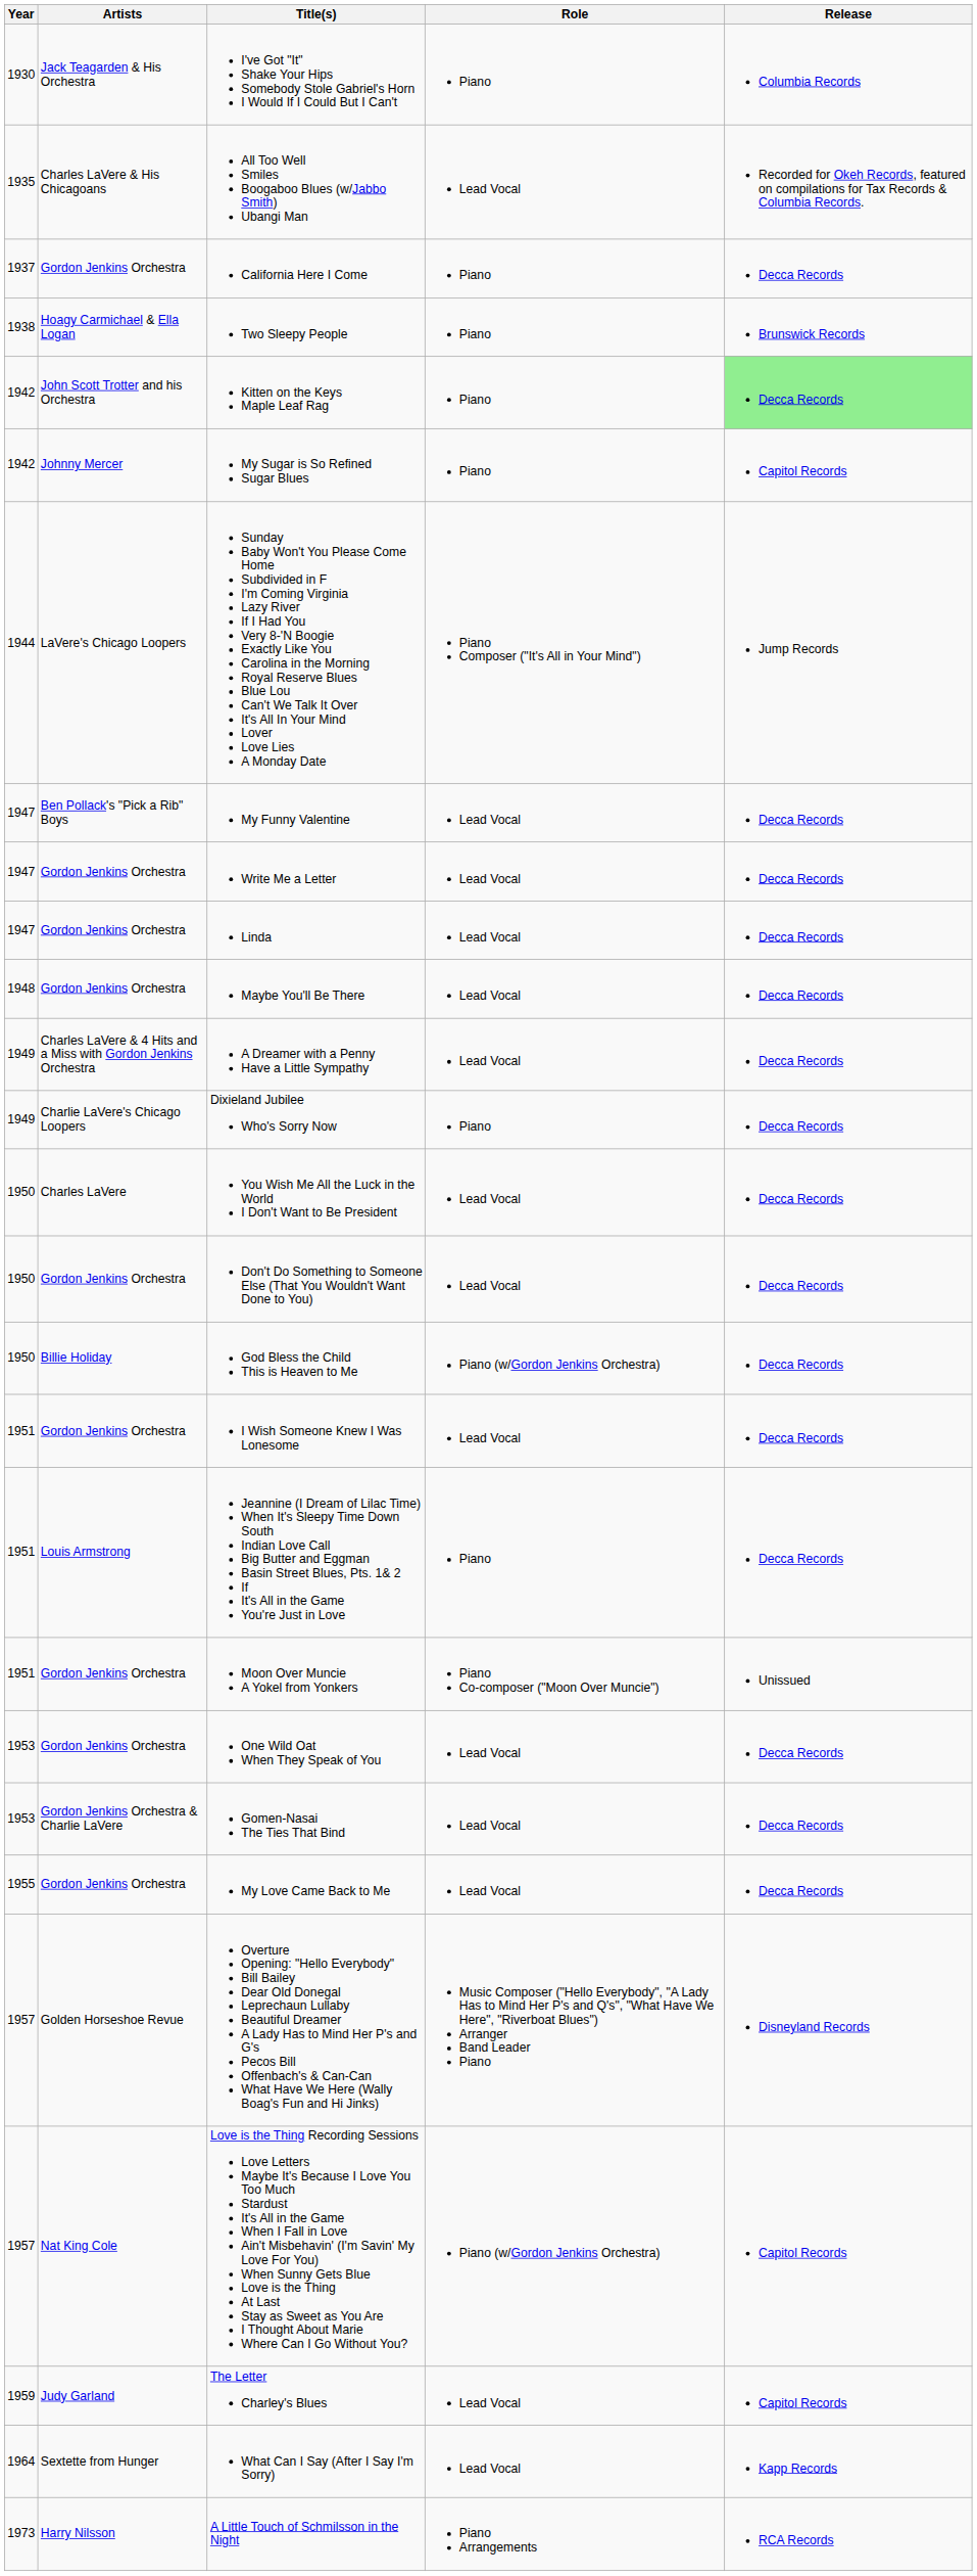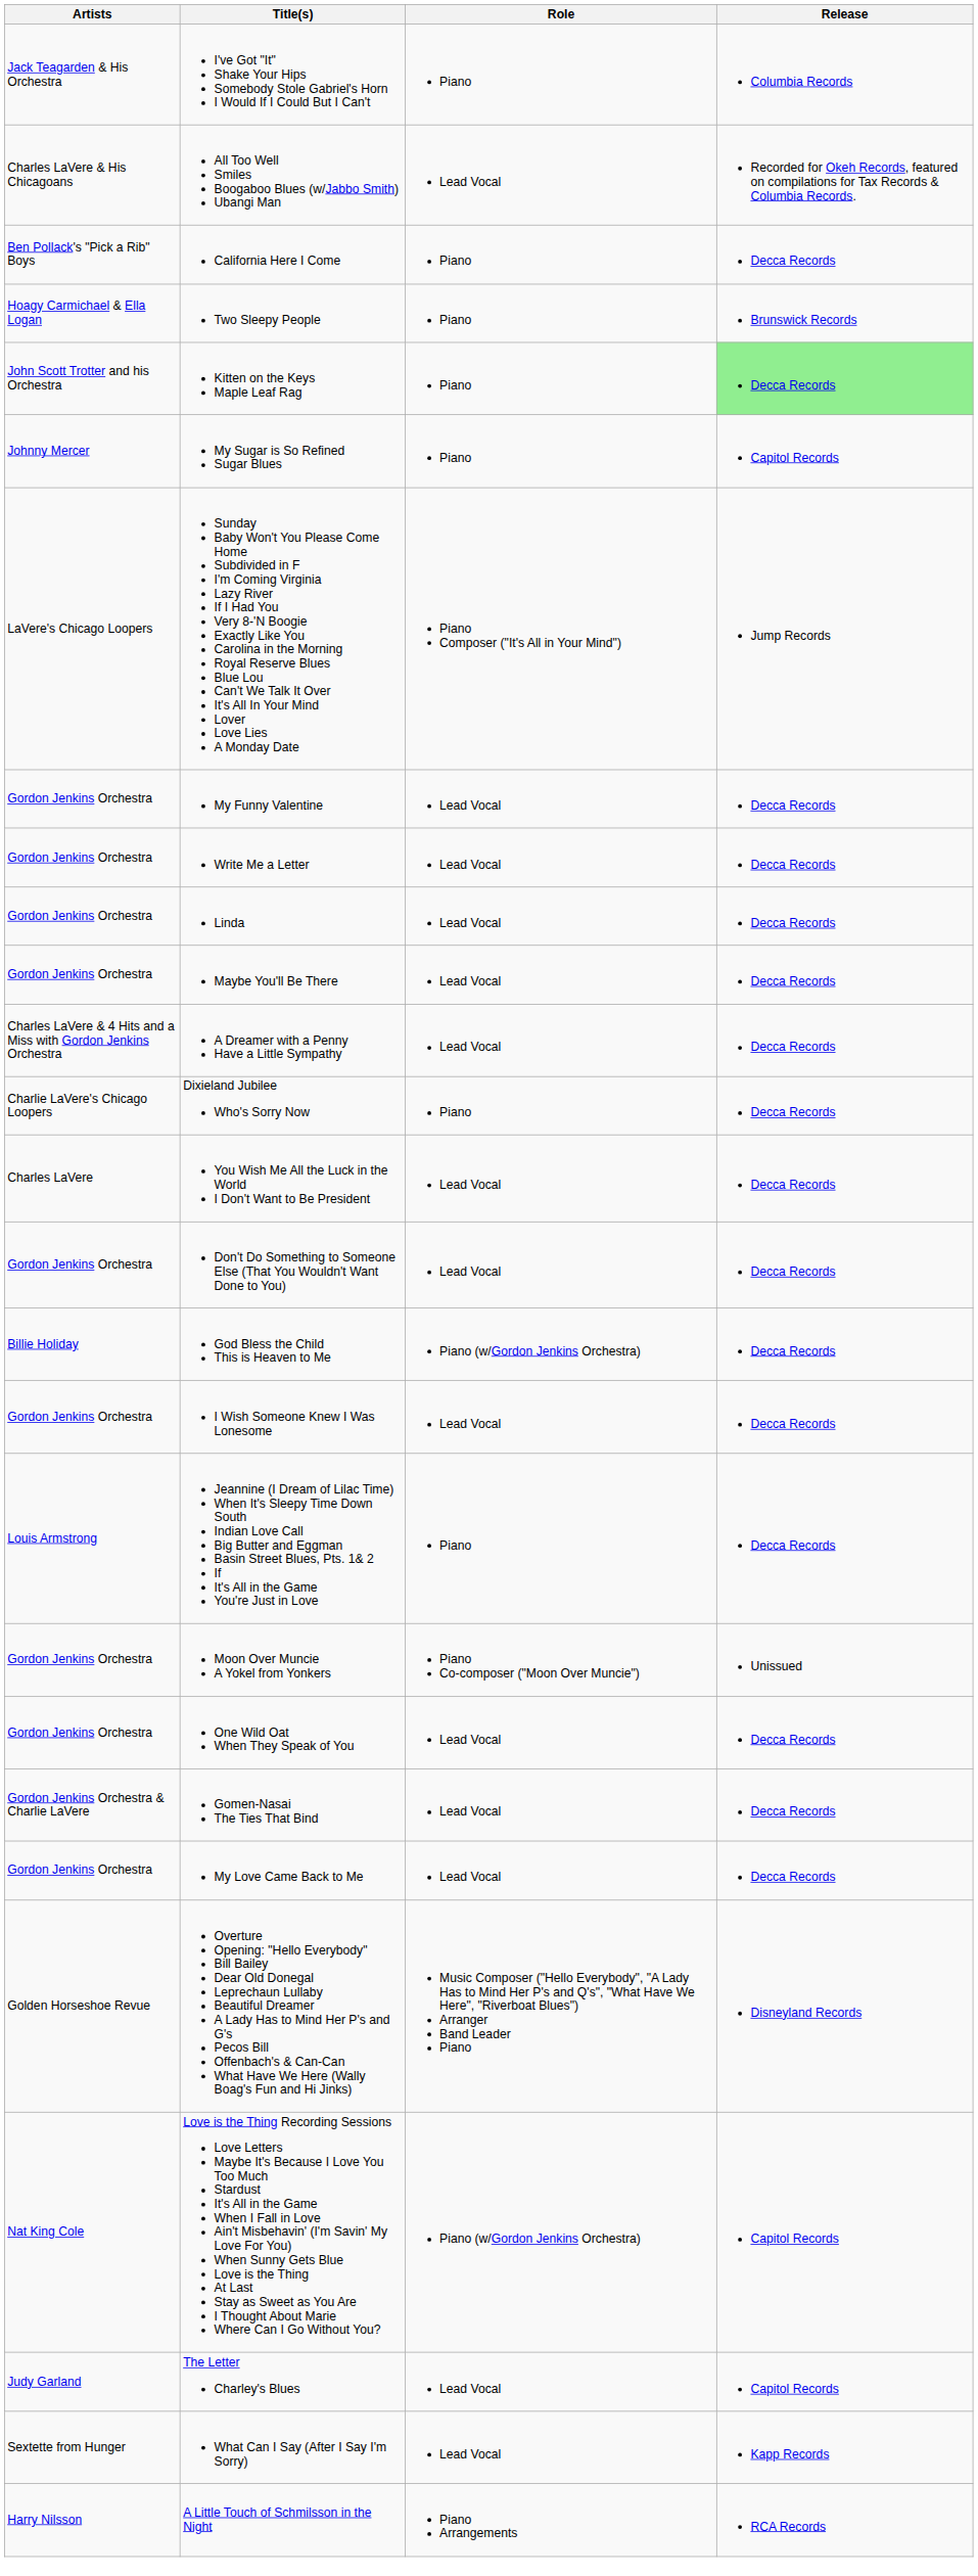- column: Year | 1930 | 1935 | 1937 | 1938 | 1942 | 1942 | 1944 | 1947 | 1947 | 1947 | 1948 | 1949 | 1949 | 1950 | 1950 | 1950 | 1951 | 1951 | 1951 | 1953 | 1953 | 1955 | 1957 | 1957 | 1959 | 1964 | 1973
California Here I Come | Artists: Gordon Jenkins Orchestra -> Ben Pollack's "Pick a Rib" Boys
My Funny Valentine | Artists: Ben Pollack's "Pick a Rib" Boys -> Gordon Jenkins Orchestra
